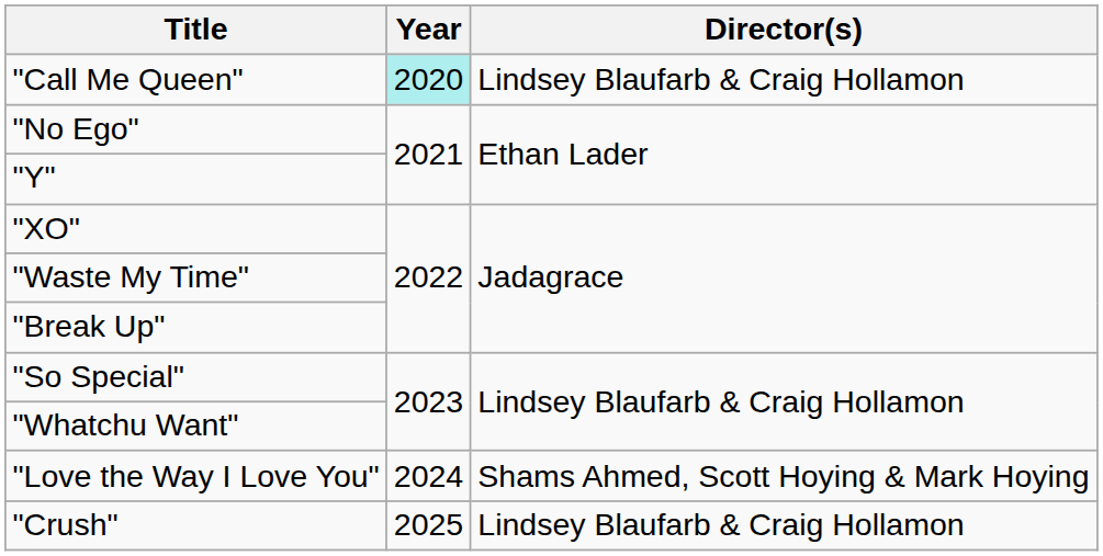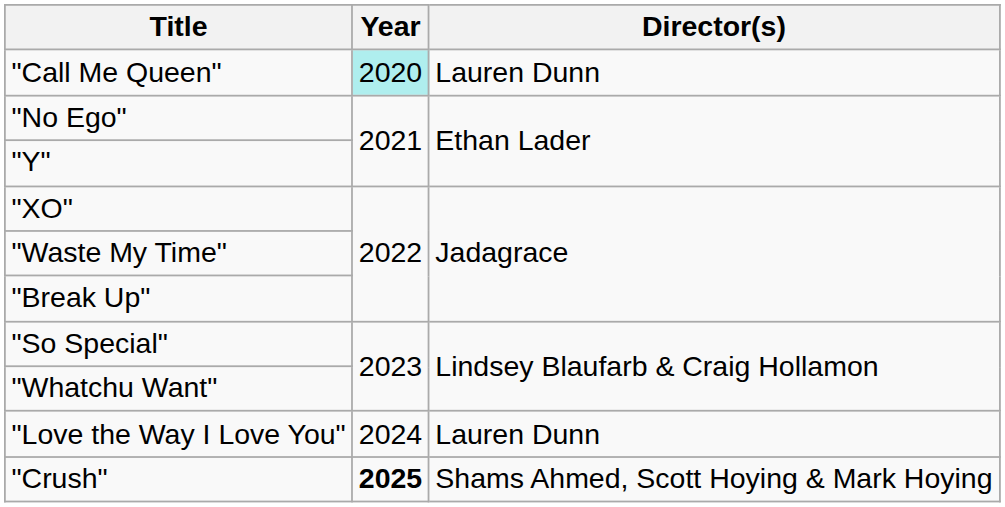"Call Me Queen" | Director(s): Lindsey Blaufarb & Craig Hollamon -> Lauren Dunn
"Love the Way I Love You" | Director(s): Shams Ahmed, Scott Hoying & Mark Hoying -> Lauren Dunn
"Crush" | Year: normal -> bold
"Crush" | Director(s): Lindsey Blaufarb & Craig Hollamon -> Shams Ahmed, Scott Hoying & Mark Hoying
